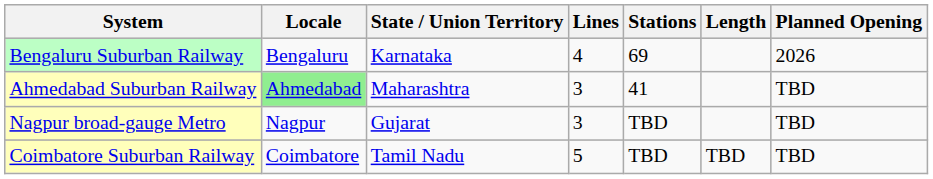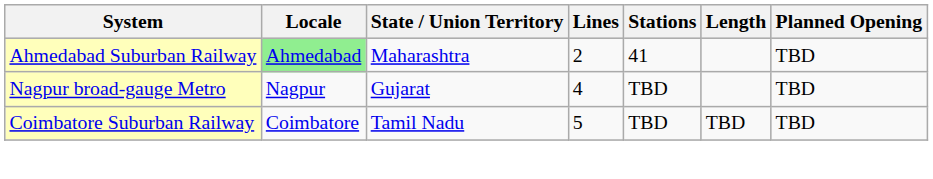- row: Bengaluru Suburban Railway | Bengaluru | Karnataka | 4 | 69 | 2026
Ahmedabad Suburban Railway | Lines: 3 -> 2
Nagpur broad-gauge Metro | Lines: 3 -> 4
